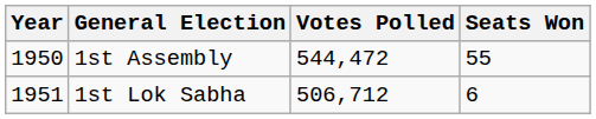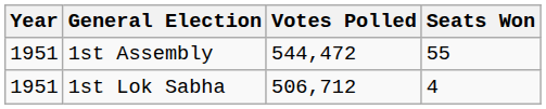1st Assembly | Year: 1950 -> 1951
1st Lok Sabha | Seats Won: 6 -> 4
